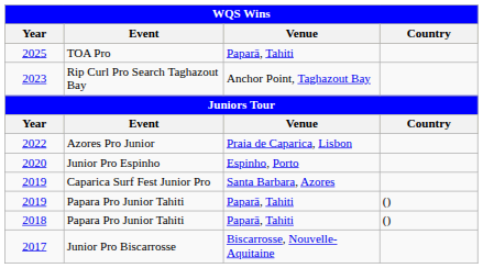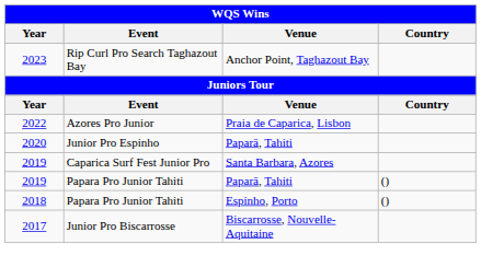- row: 2025 | TOA Pro | Paparā, Tahiti
2020 | Venue: Espinho, Porto -> Paparā, Tahiti
2018 | Venue: Paparā, Tahiti -> Espinho, Porto
